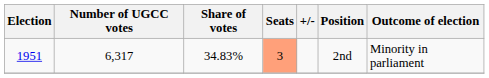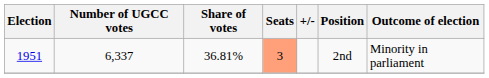1951 | Number of UGCC votes: 6,317 -> 6,337
1951 | Share of votes: 34.83% -> 36.81%
